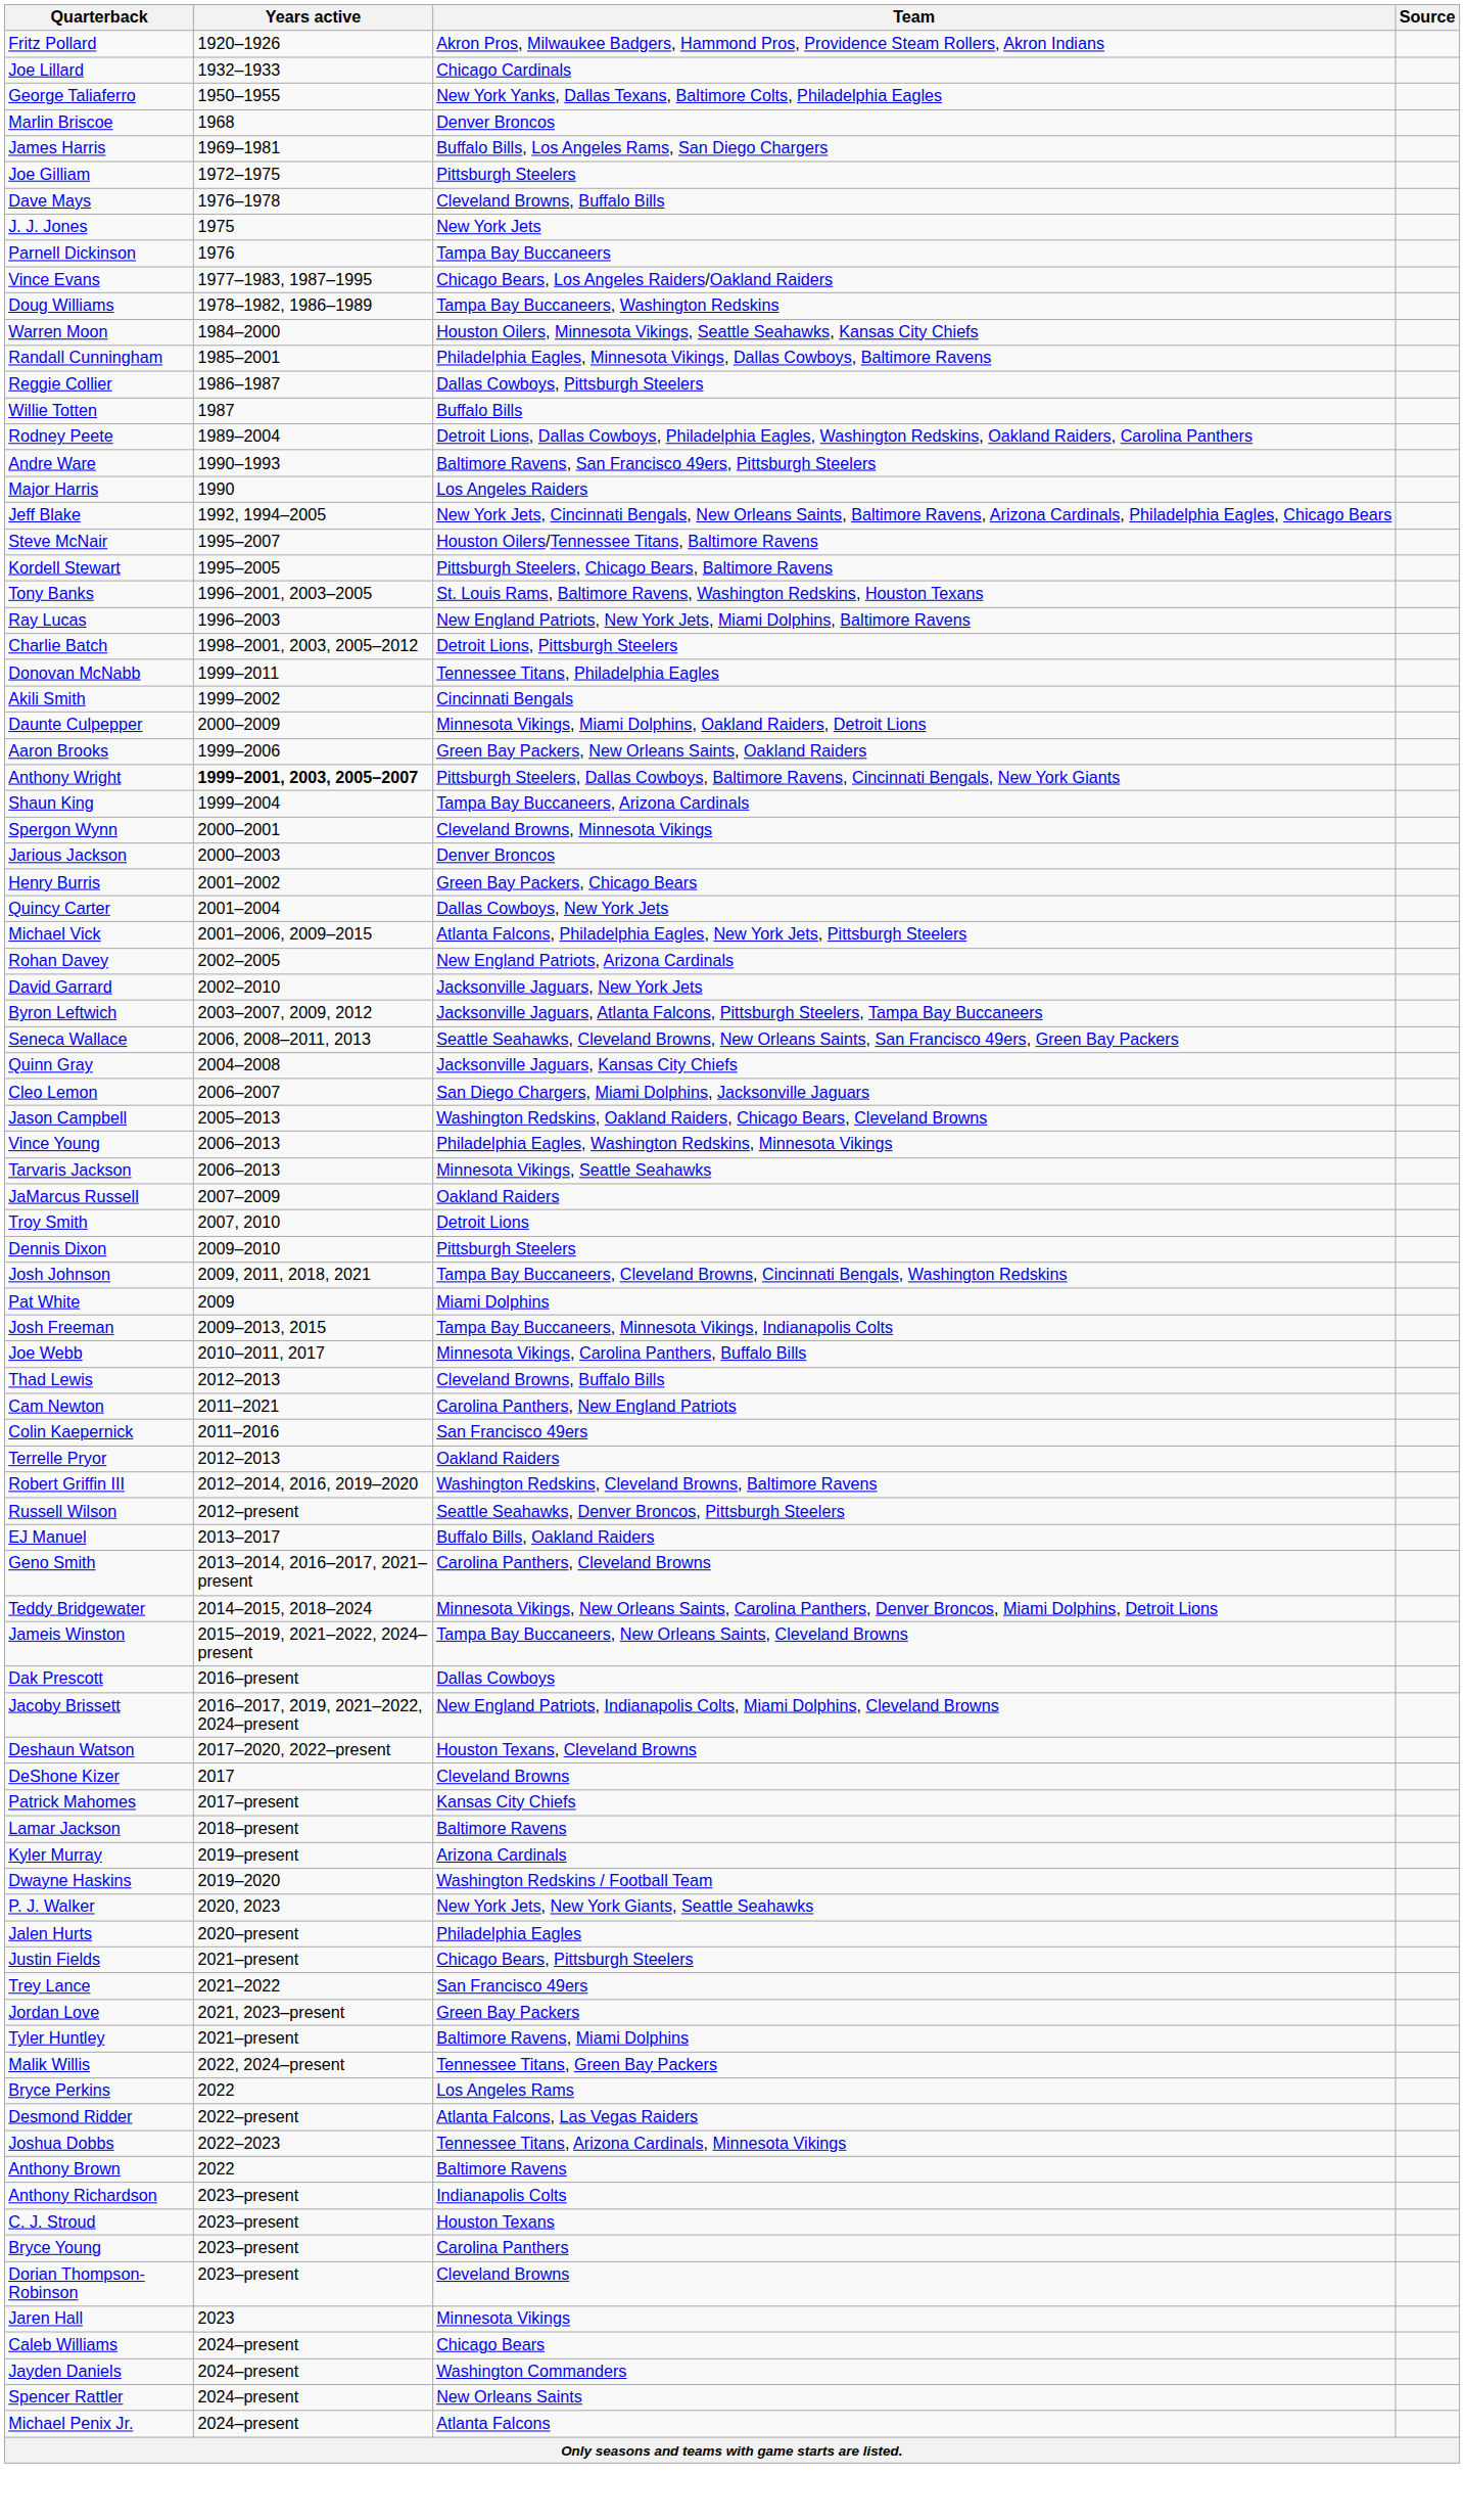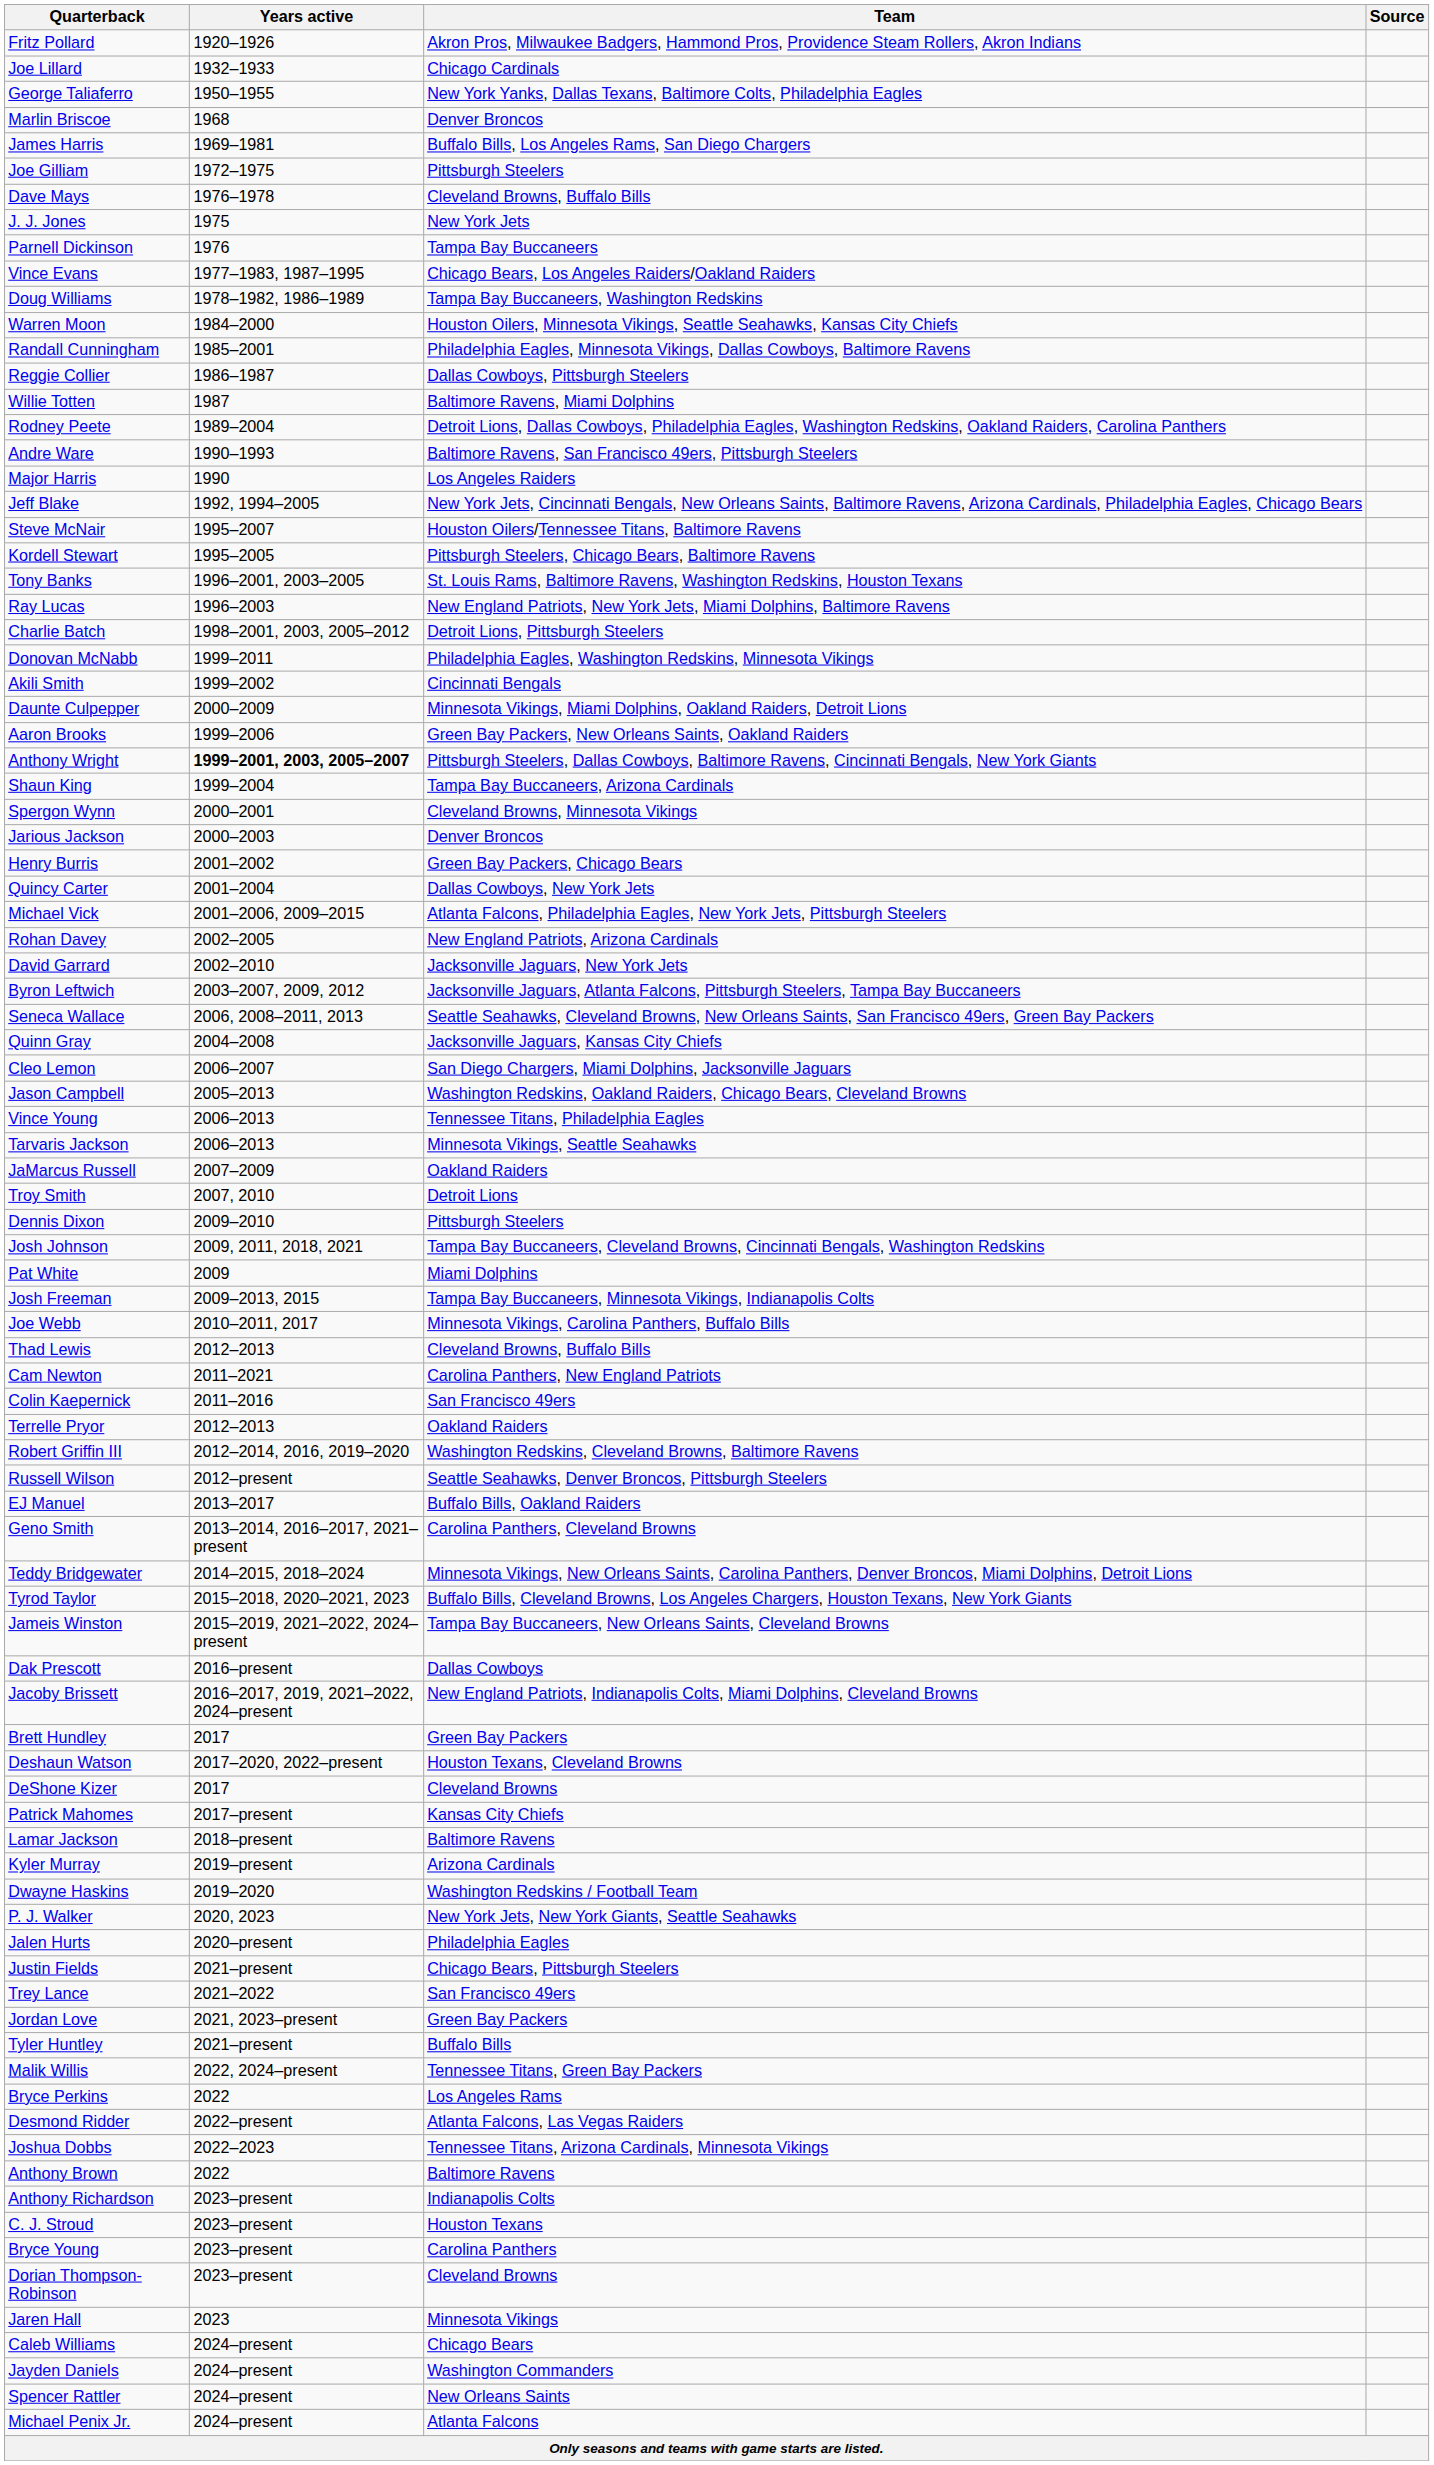Willie Totten | Team: Buffalo Bills -> Baltimore Ravens, Miami Dolphins
Donovan McNabb | Team: Tennessee Titans, Philadelphia Eagles -> Philadelphia Eagles, Washington Redskins, Minnesota Vikings
Vince Young | Team: Philadelphia Eagles, Washington Redskins, Minnesota Vikings -> Tennessee Titans, Philadelphia Eagles
+ row: Tyrod Taylor | 2015–2018, 2020–2021, 2023 | Buffalo Bills, Cleveland Browns, Los Angeles Chargers, Houston Texans, New York Giants
+ row: Brett Hundley | 2017 | Green Bay Packers
Tyler Huntley | Team: Baltimore Ravens, Miami Dolphins -> Buffalo Bills
